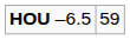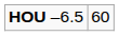HOU –6.5 | column 2: 59 -> 60
